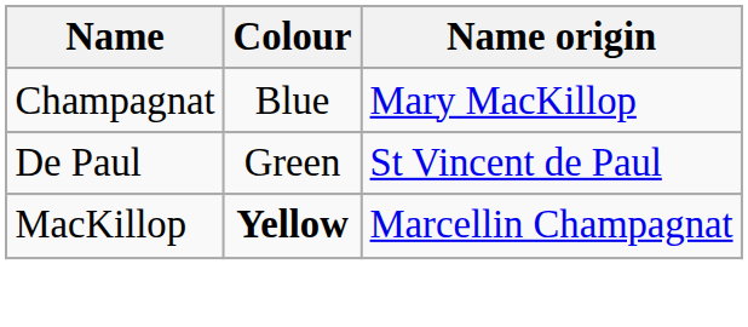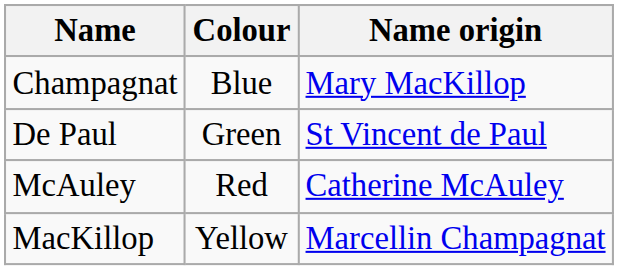+ row: McAuley | Red | Catherine McAuley
MacKillop | Colour: bold -> normal
